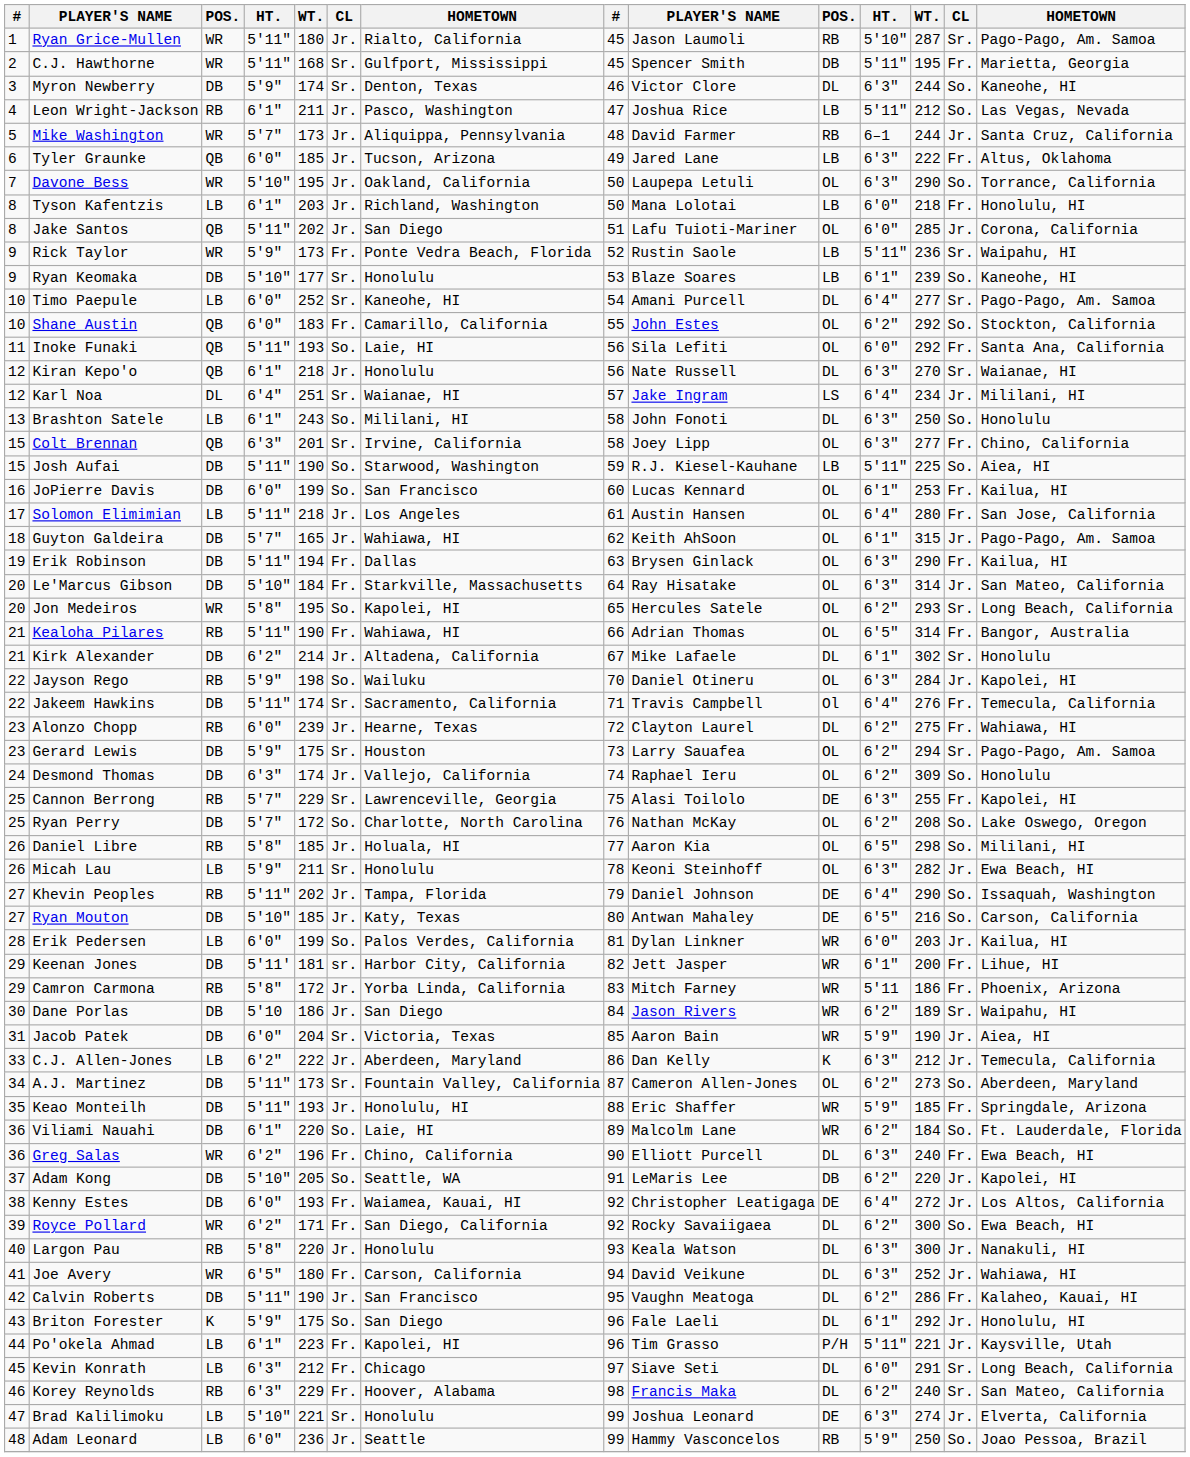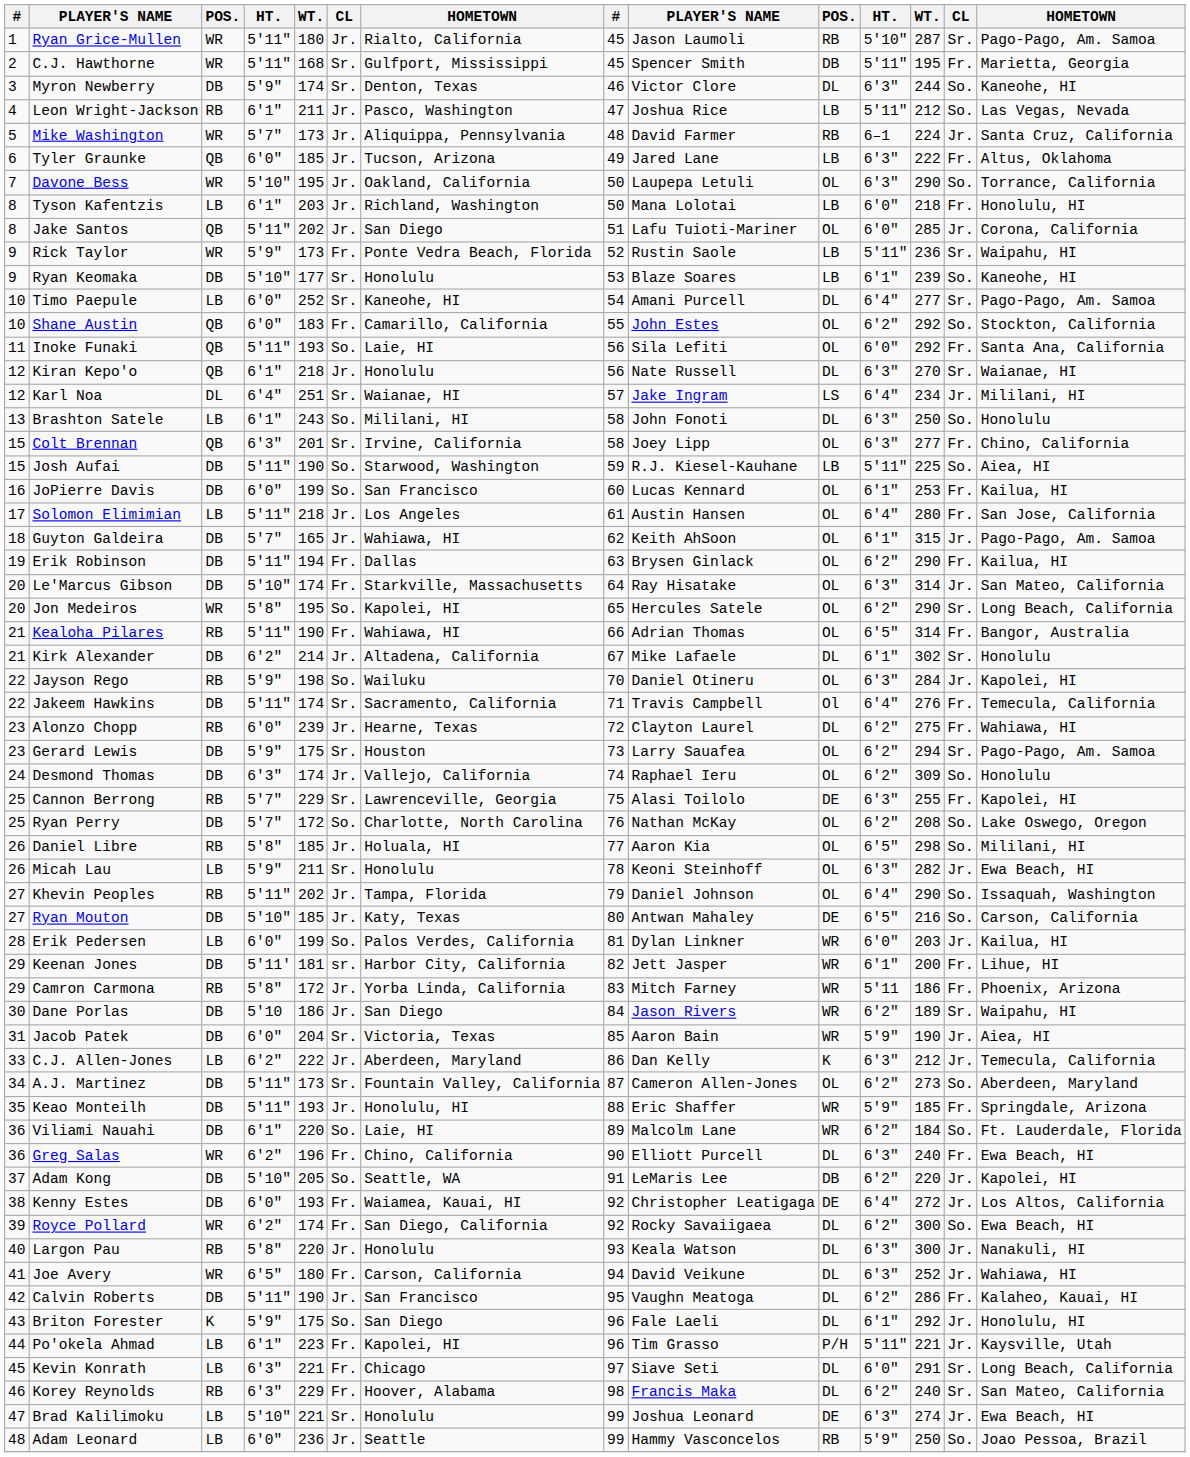Mike Washington | column 12: 244 -> 224
Erik Robinson | column 11: 6'3" -> 6'2"
Le'Marcus Gibson | column 5: 184 -> 174
Jon Medeiros | column 12: 293 -> 290
Khevin Peoples | column 10: DE -> OL
Royce Pollard | column 5: 171 -> 174
Kevin Konrath | column 5: 212 -> 221
Brad Kalilimoku | column 14: Elverta, California -> Ewa Beach, HI
